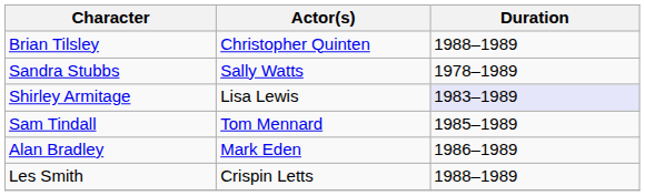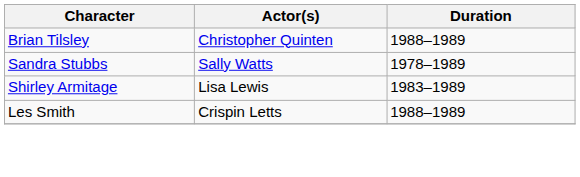Shirley Armitage | Duration: lavender background -> no background
- row: Sam Tindall | Tom Mennard | 1985–1989
- row: Alan Bradley | Mark Eden | 1986–1989
